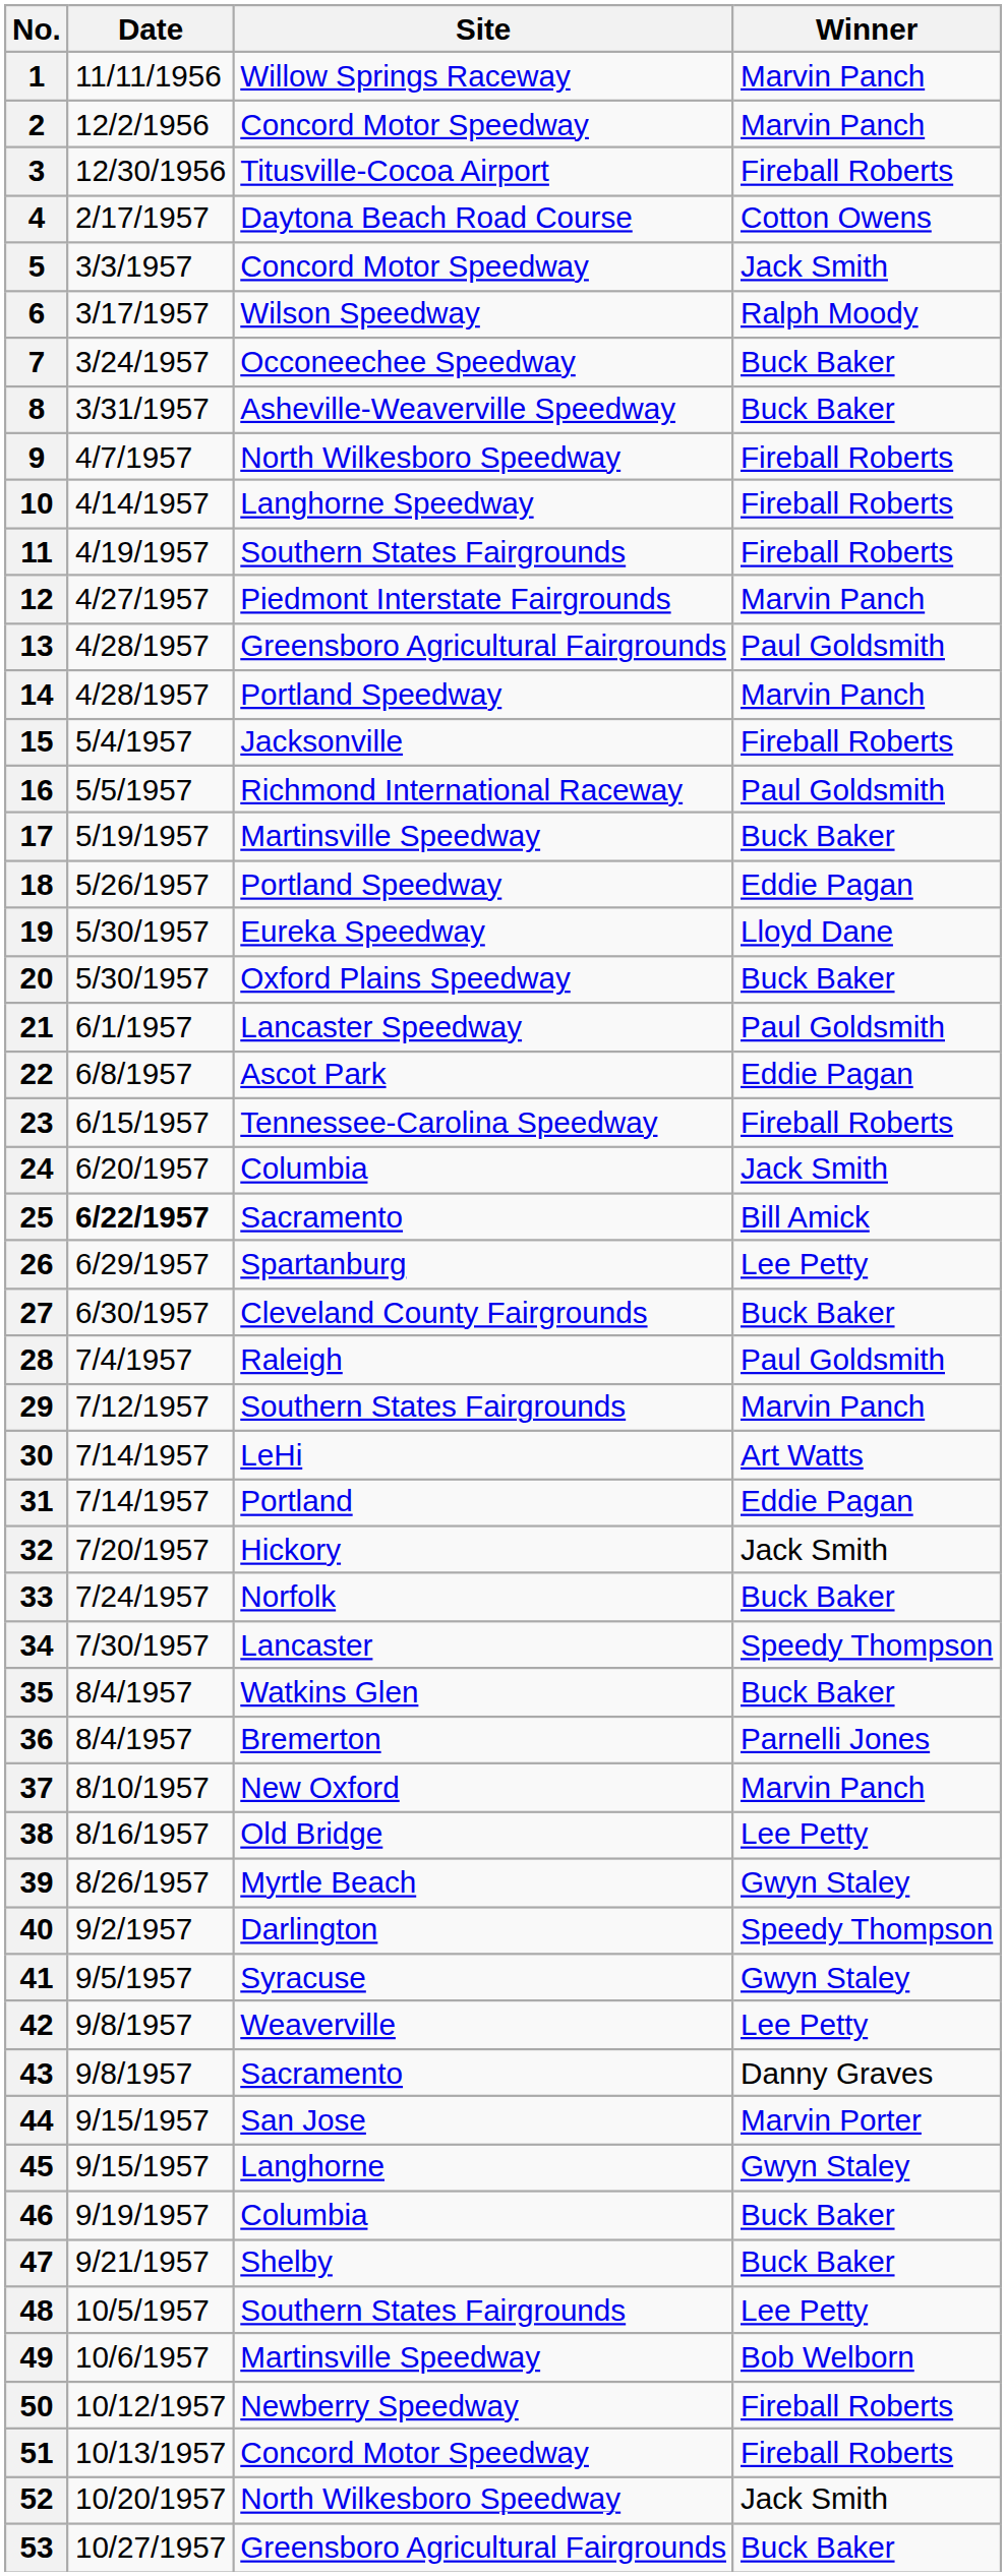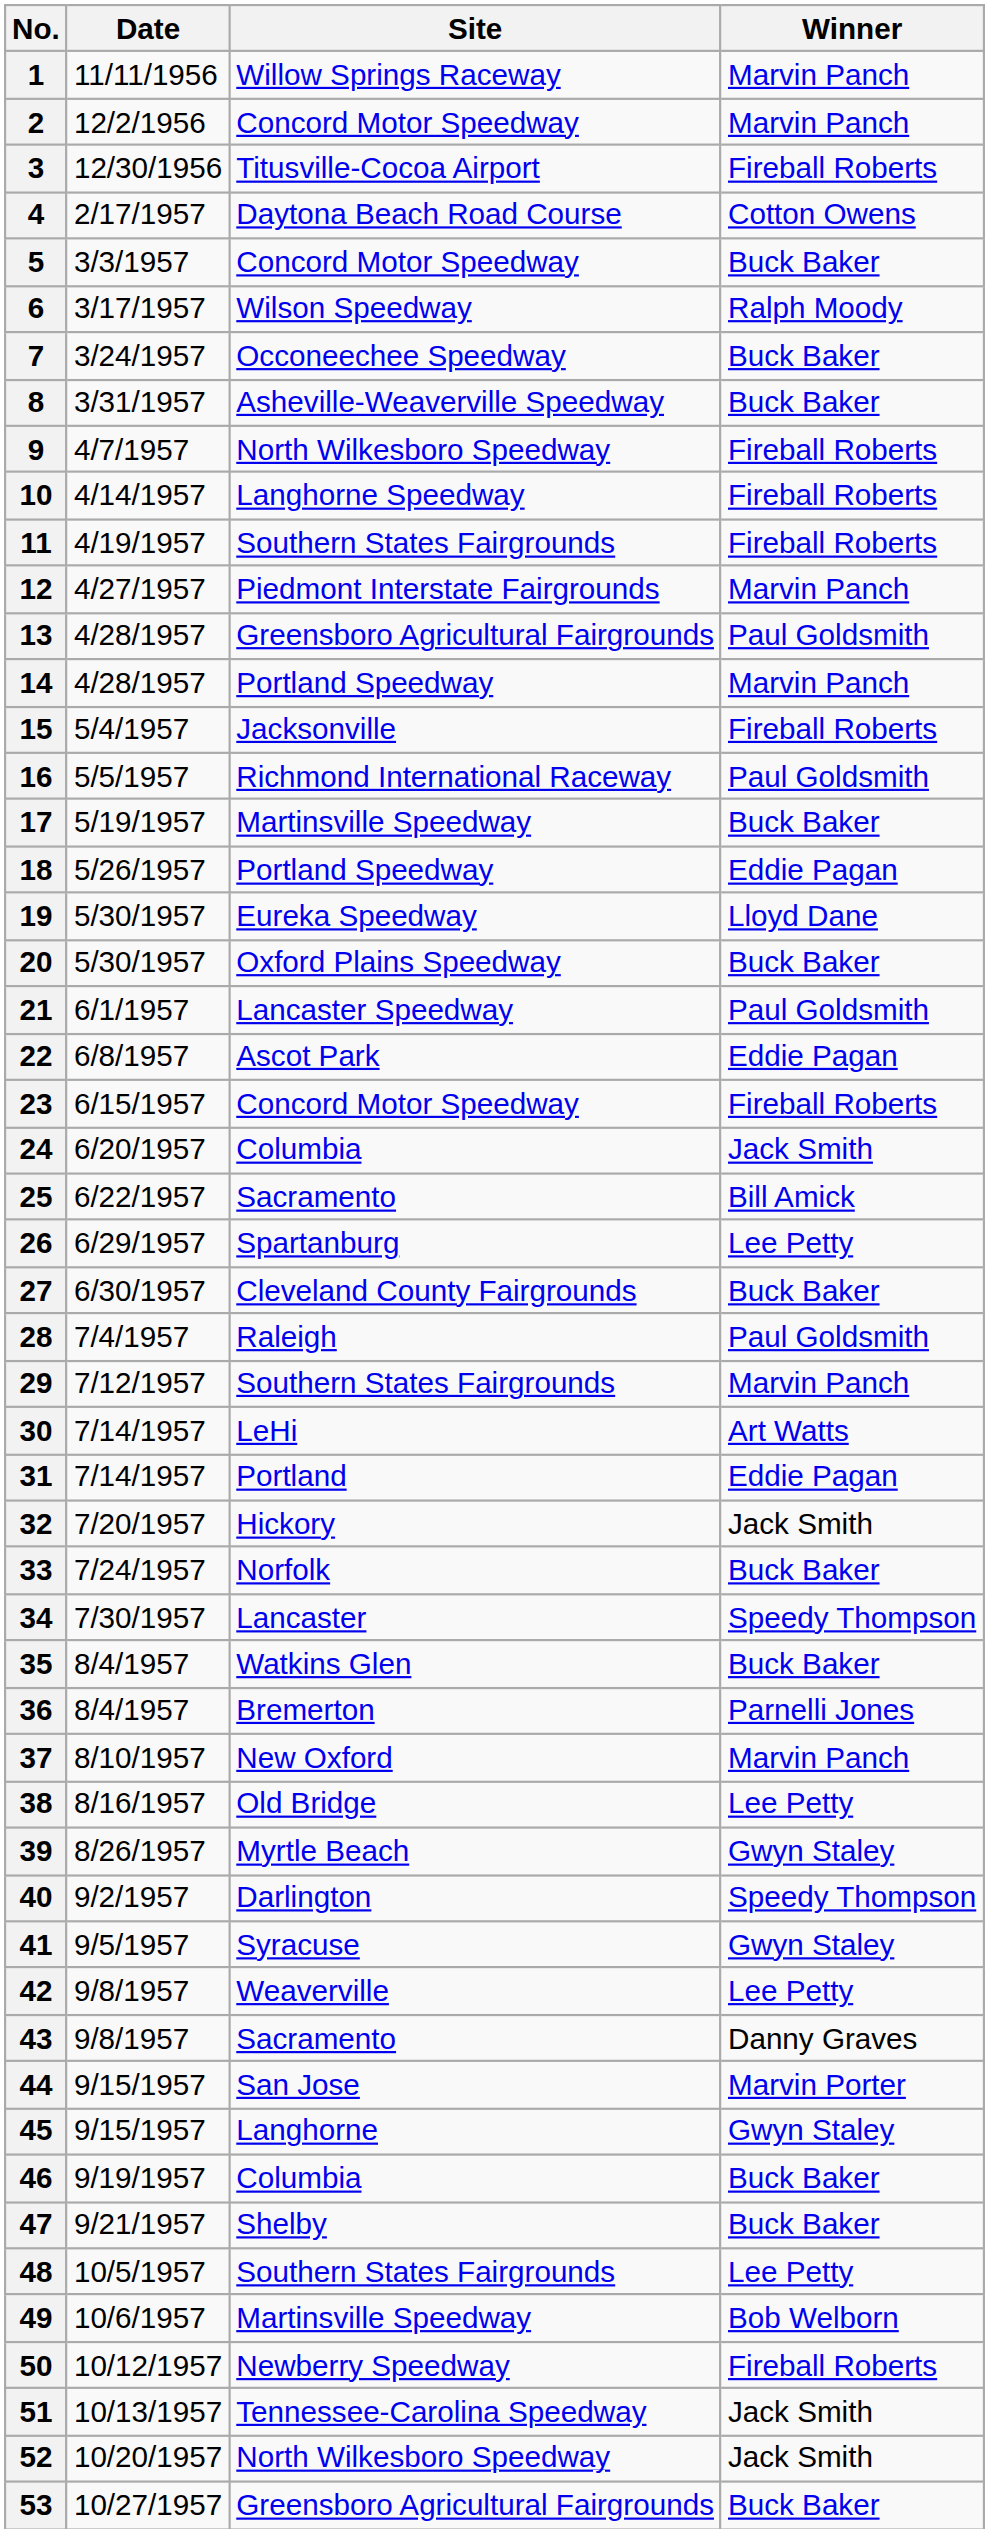5 | Winner: Jack Smith -> Buck Baker
23 | Site: Tennessee-Carolina Speedway -> Concord Motor Speedway
25 | Date: bold -> normal
51 | Site: Concord Motor Speedway -> Tennessee-Carolina Speedway
51 | Winner: Fireball Roberts -> Jack Smith
